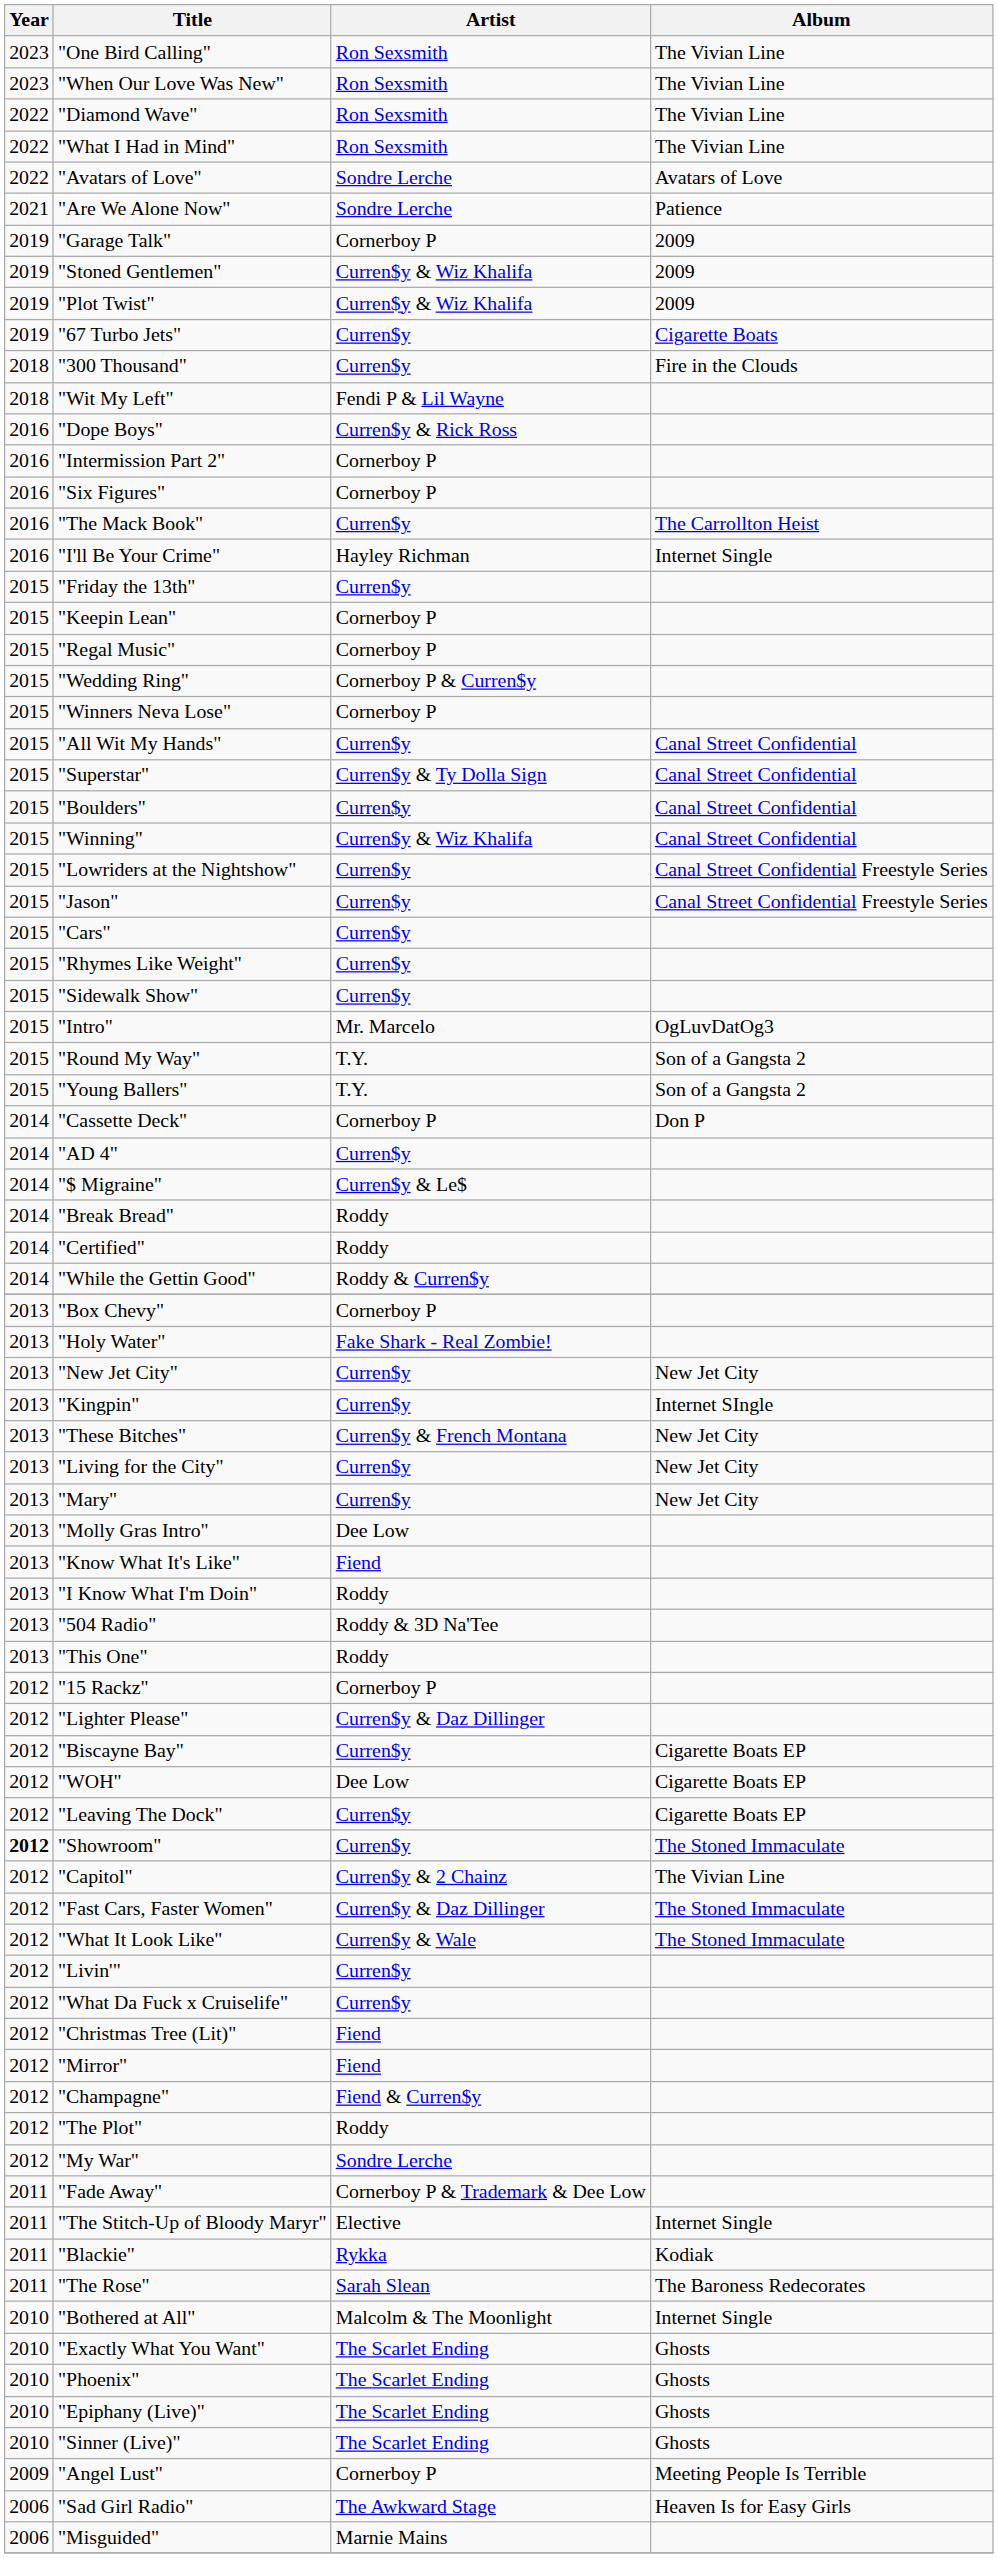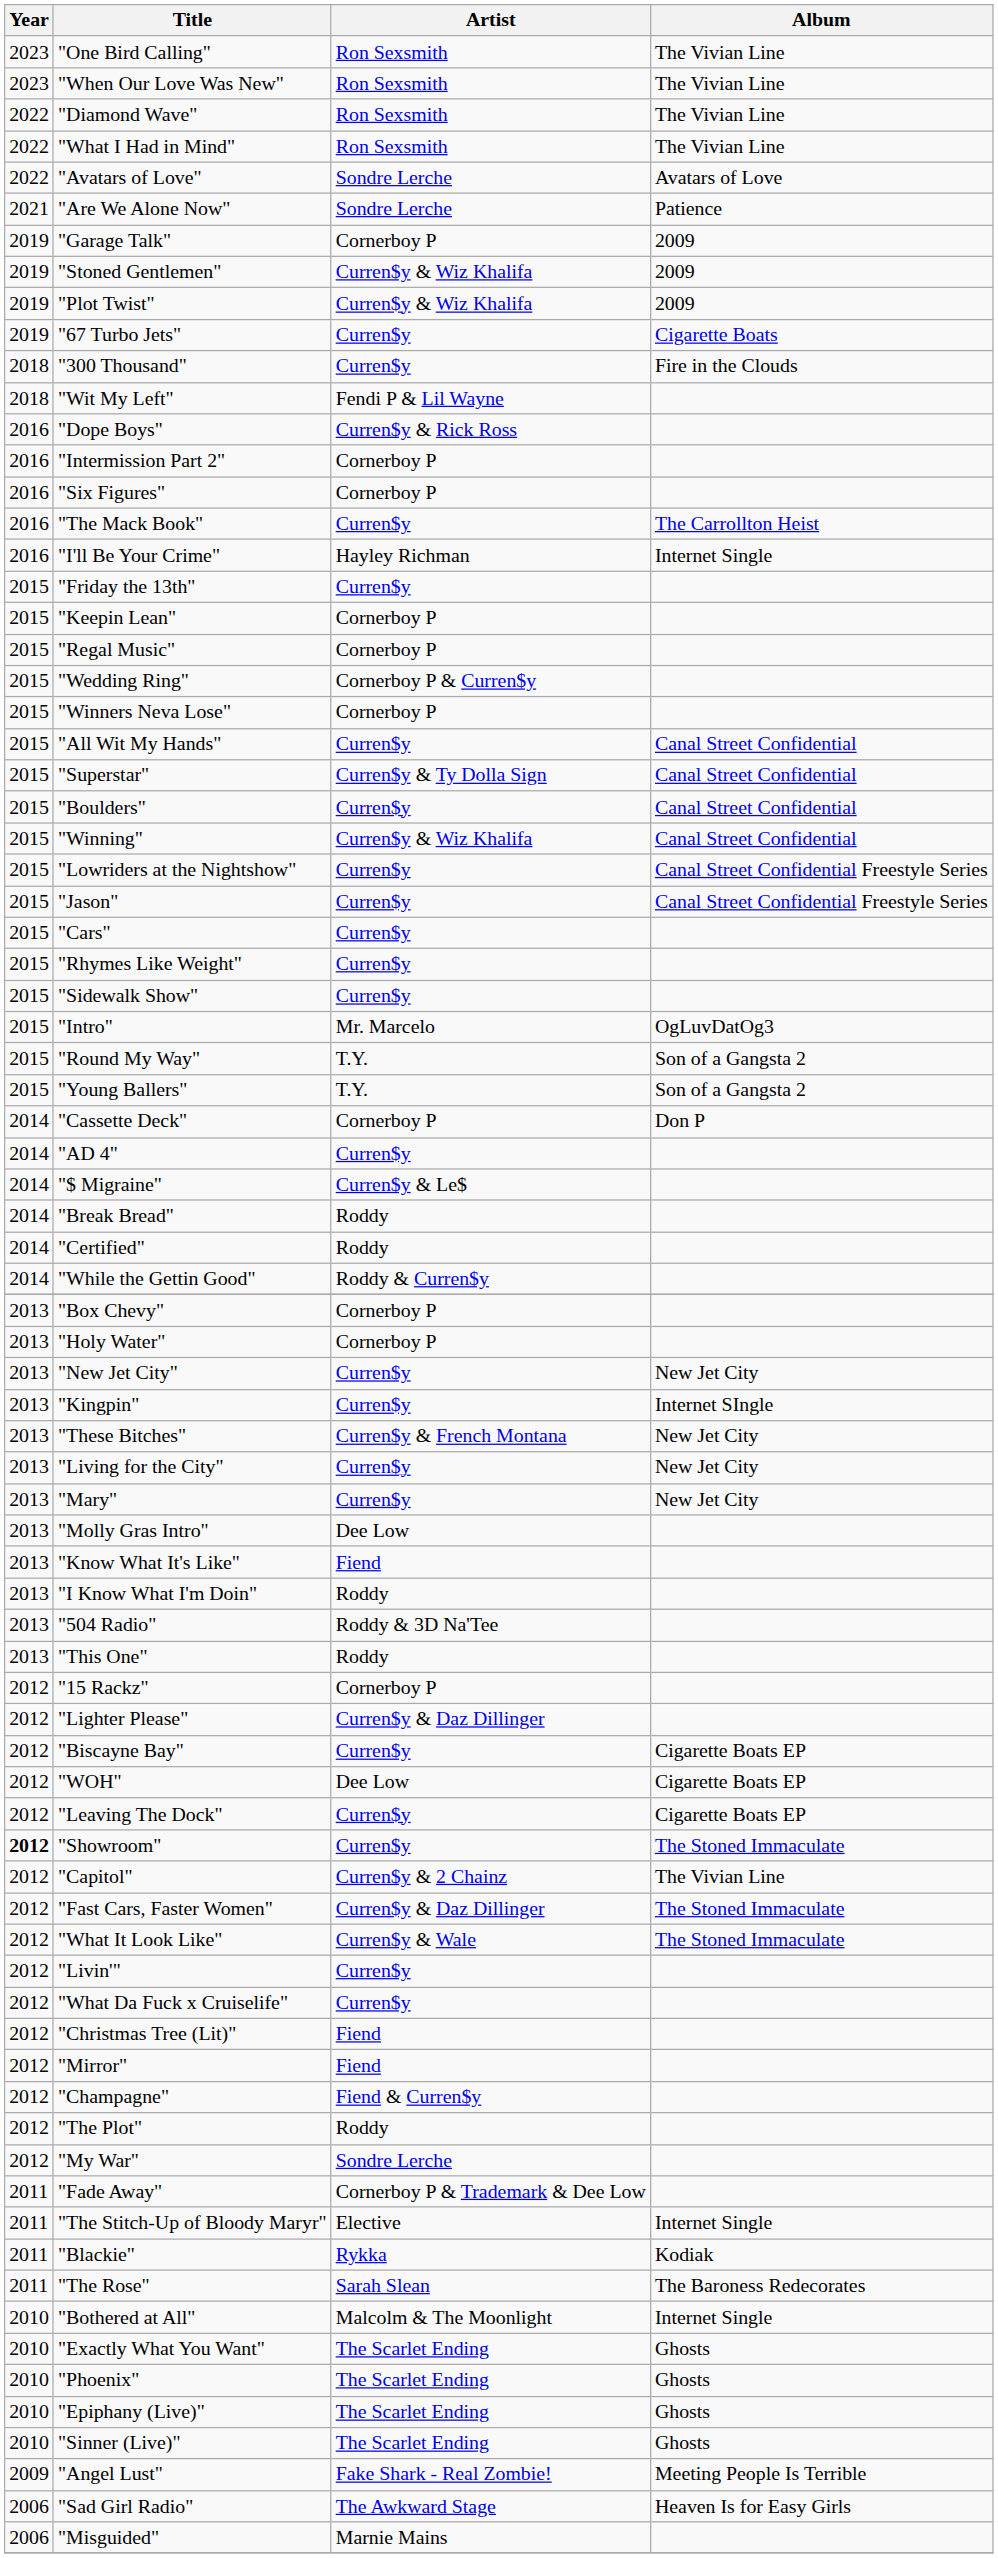"Holy Water" | Artist: Fake Shark - Real Zombie! -> Cornerboy P
"Angel Lust" | Artist: Cornerboy P -> Fake Shark - Real Zombie!
